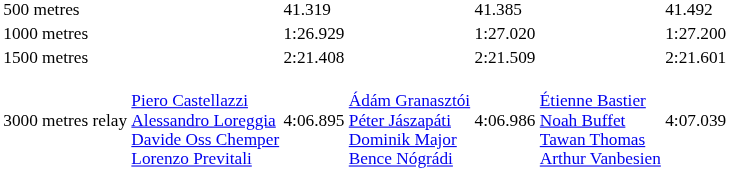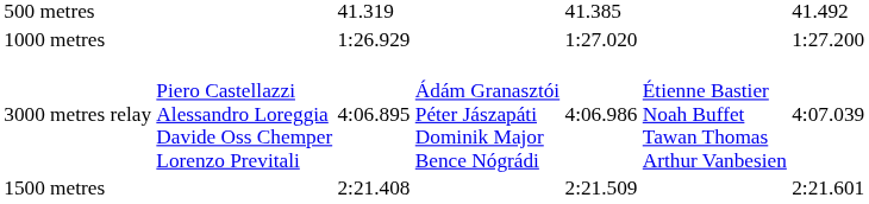rows swapped: 1500 metres <-> 3000 metres relay
